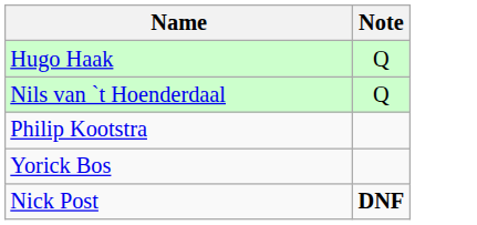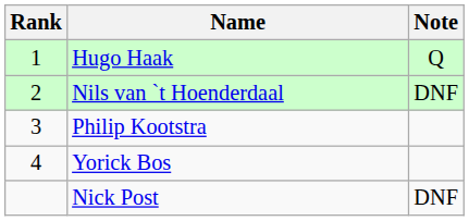+ column: Rank | 1 | 2 | 3 | 4
Nils van `t Hoenderdaal | Note: Q -> DNF
Nick Post | Note: bold -> normal
